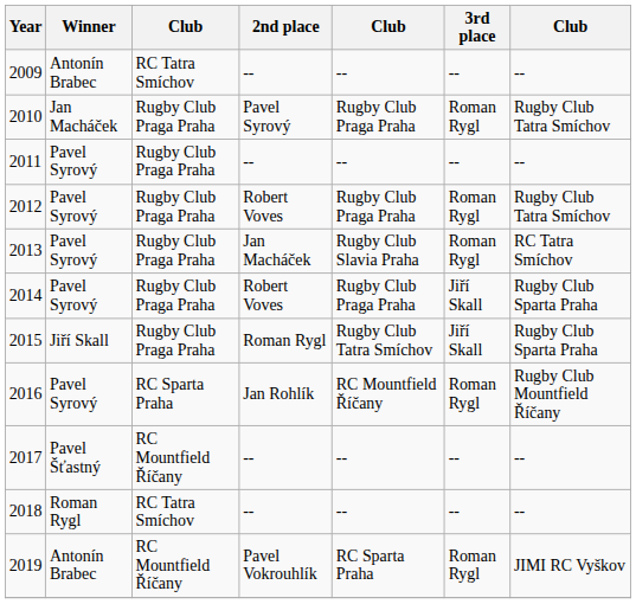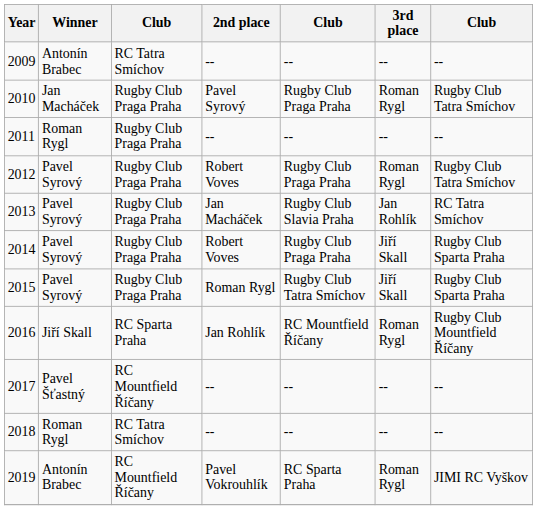2011 | Winner: Pavel Syrový -> Roman Rygl
2013 | 3rd place: Roman Rygl -> Jan Rohlík
2015 | Winner: Jiří Skall -> Pavel Syrový
2016 | Winner: Pavel Syrový -> Jiří Skall
